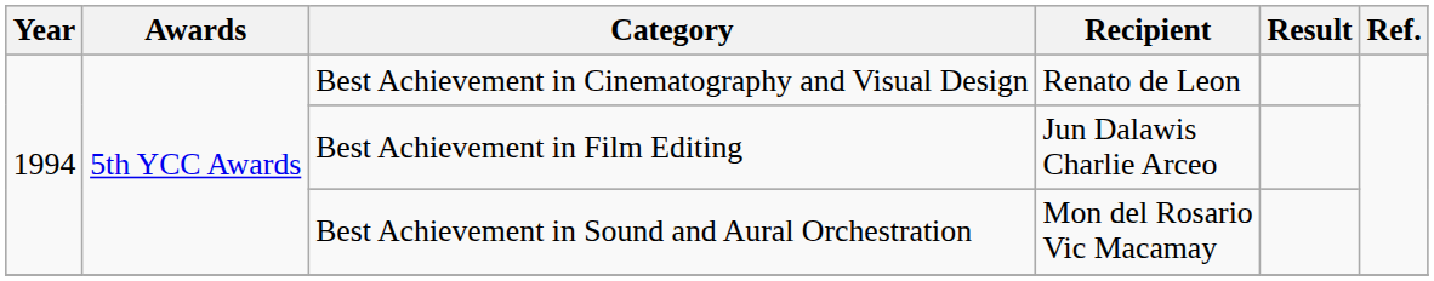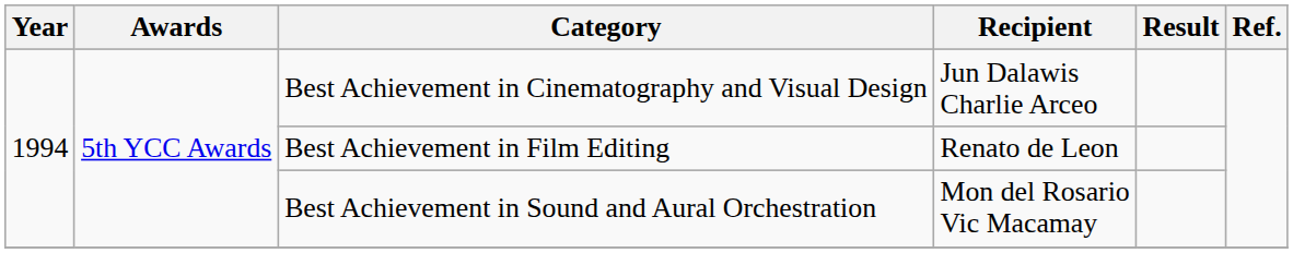Best Achievement in Cinematography and Visual Design | Recipient: Renato de Leon -> Jun Dalawis Charlie Arceo
Best Achievement in Film Editing | Recipient: Jun Dalawis Charlie Arceo -> Renato de Leon
